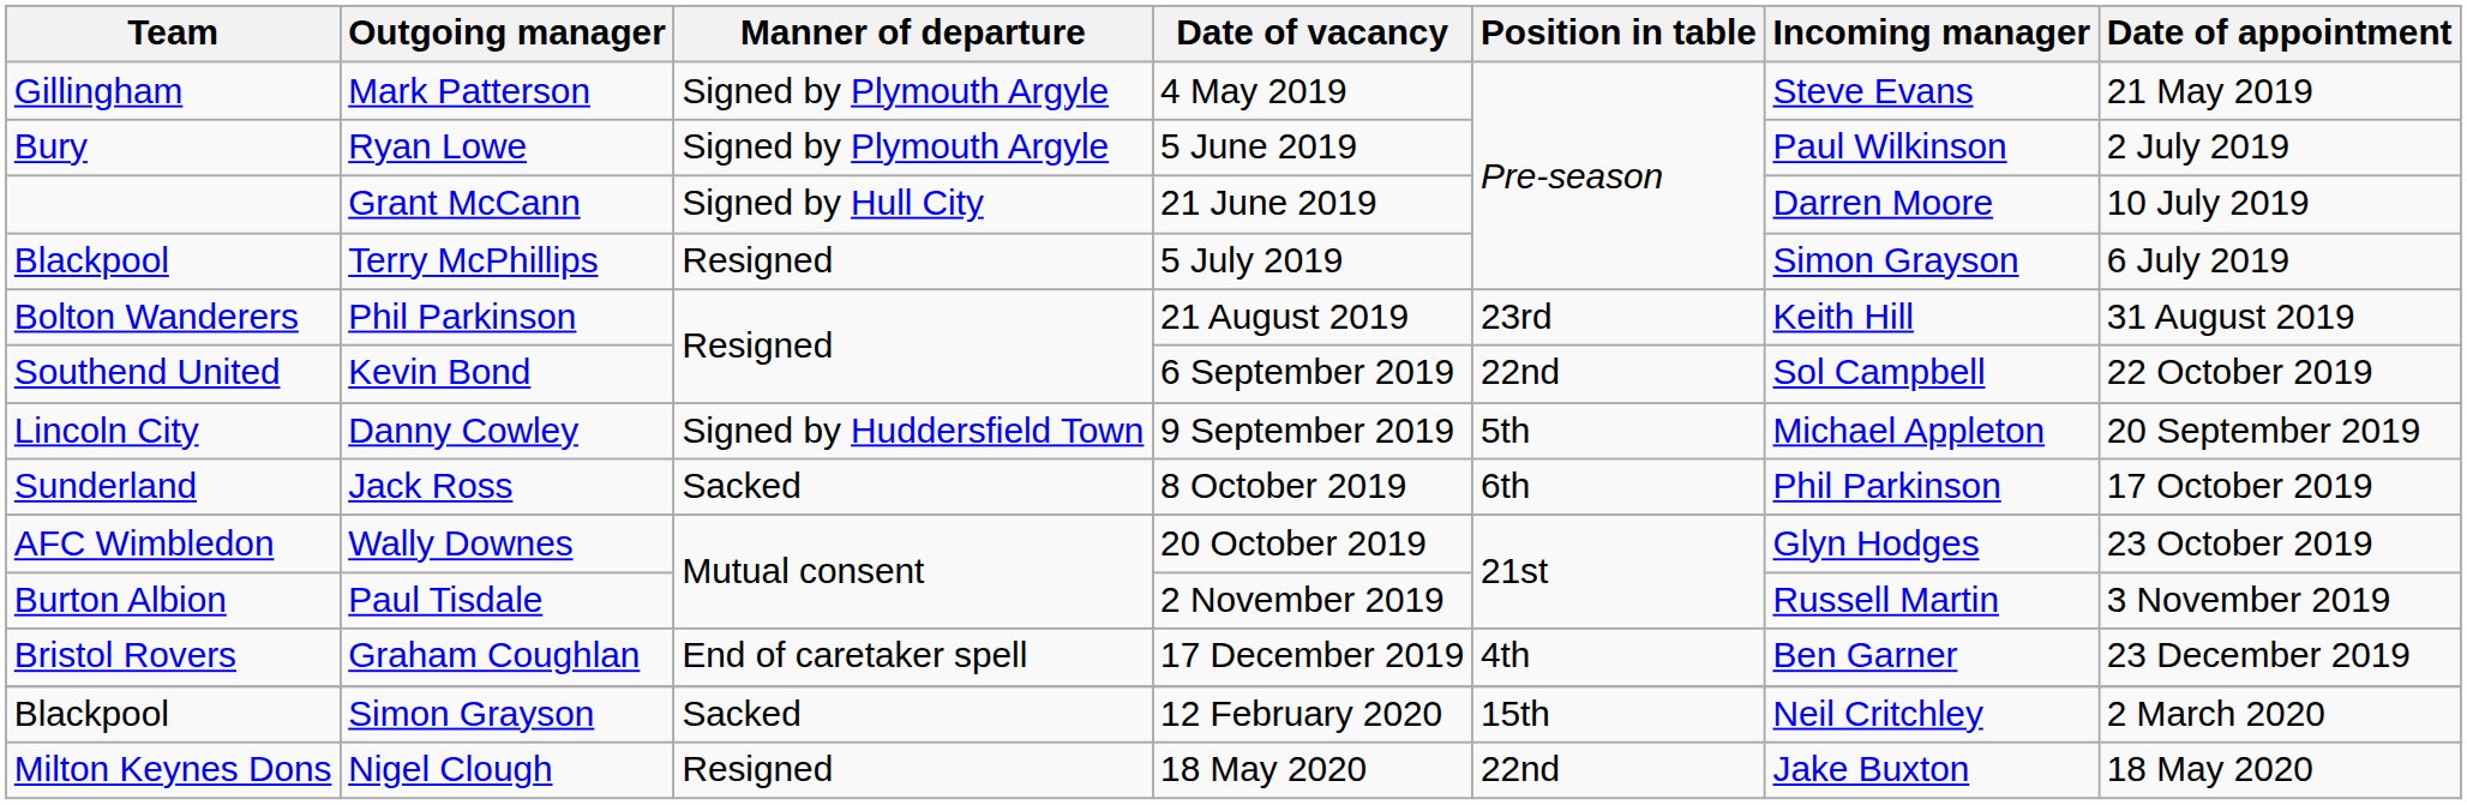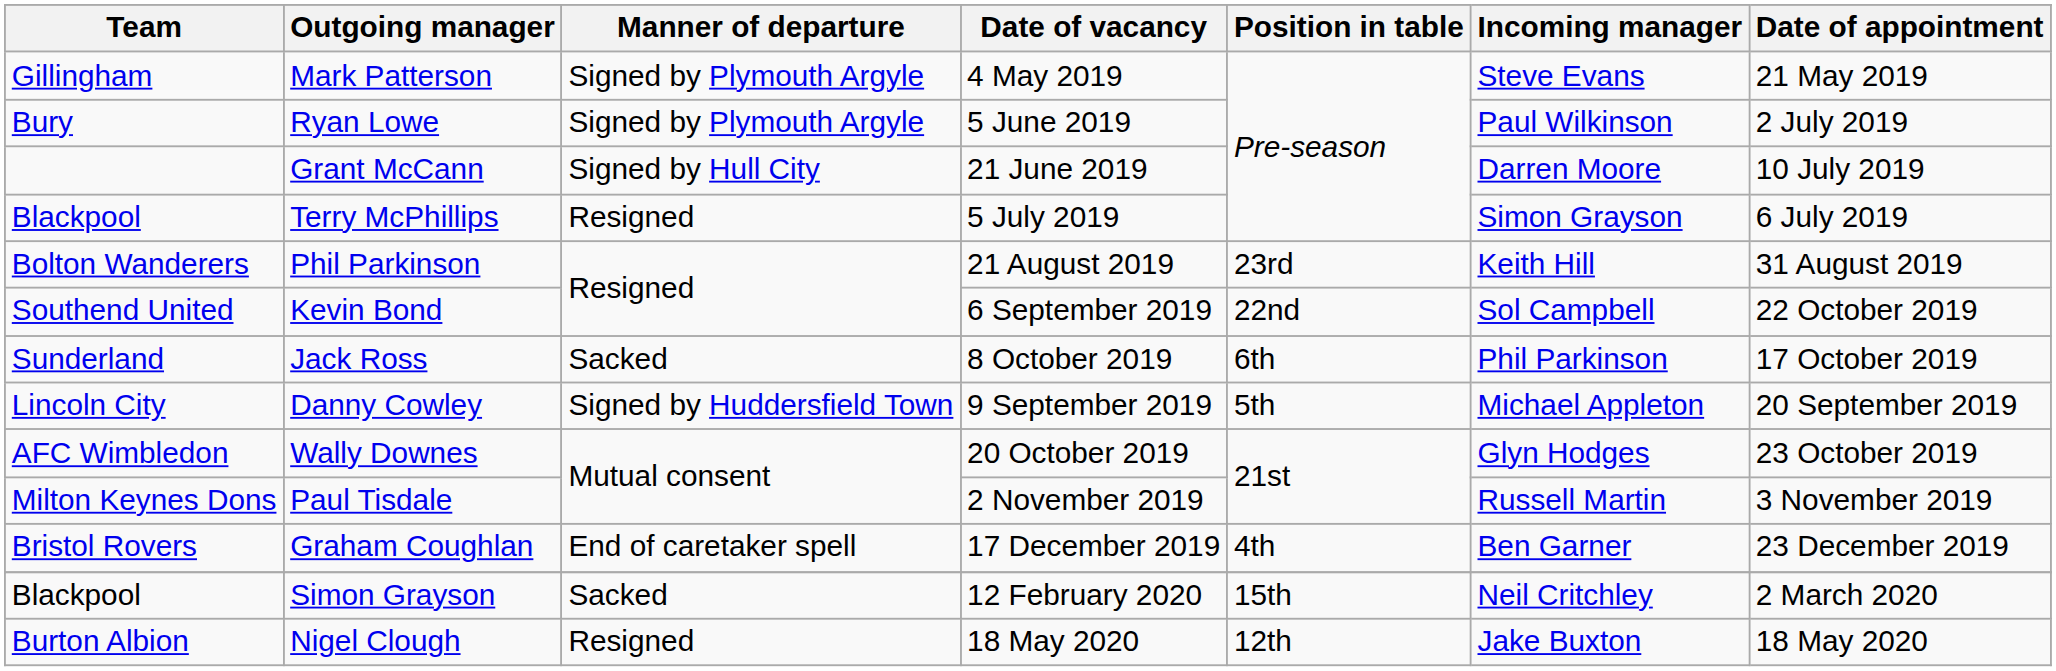rows swapped: Danny Cowley <-> Jack Ross
Paul Tisdale | Team: Burton Albion -> Milton Keynes Dons
Nigel Clough | Team: Milton Keynes Dons -> Burton Albion
Nigel Clough | Position in table: 22nd -> 12th
